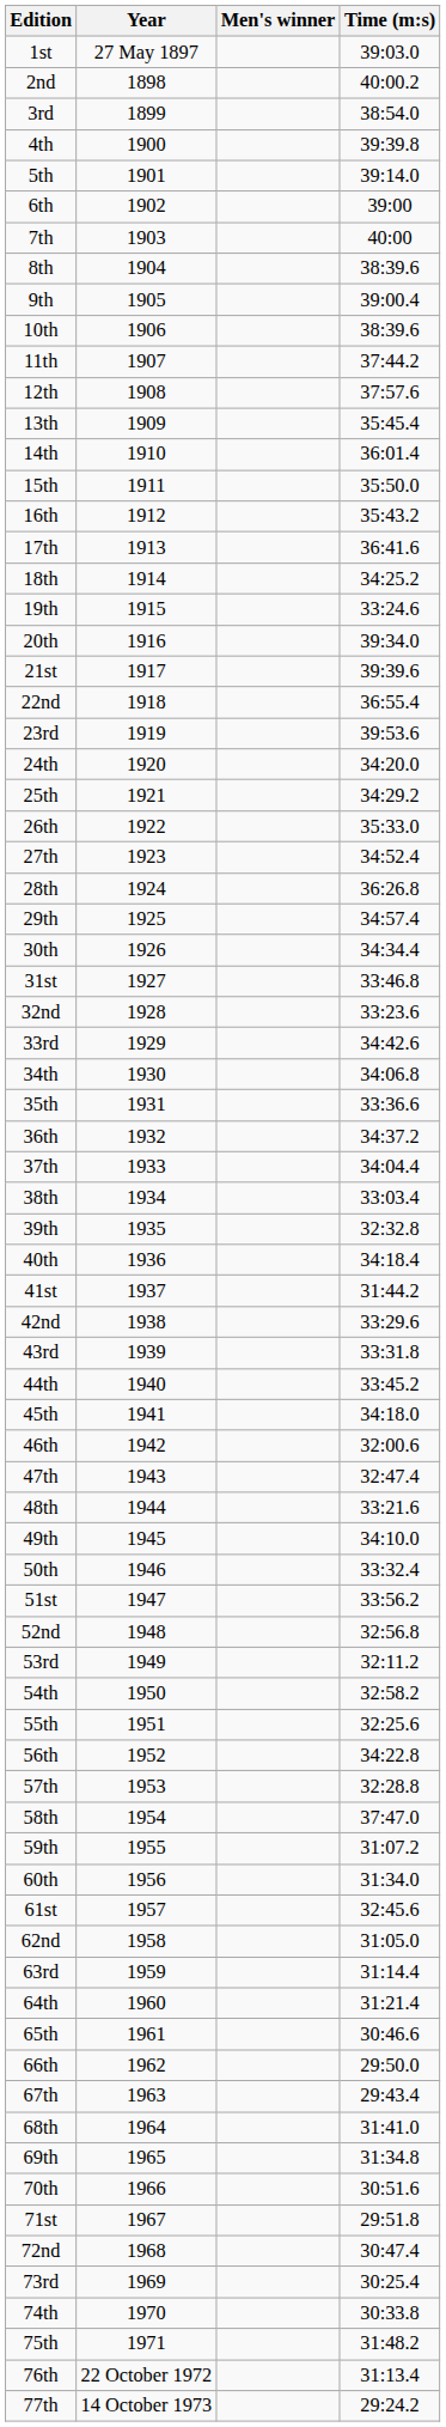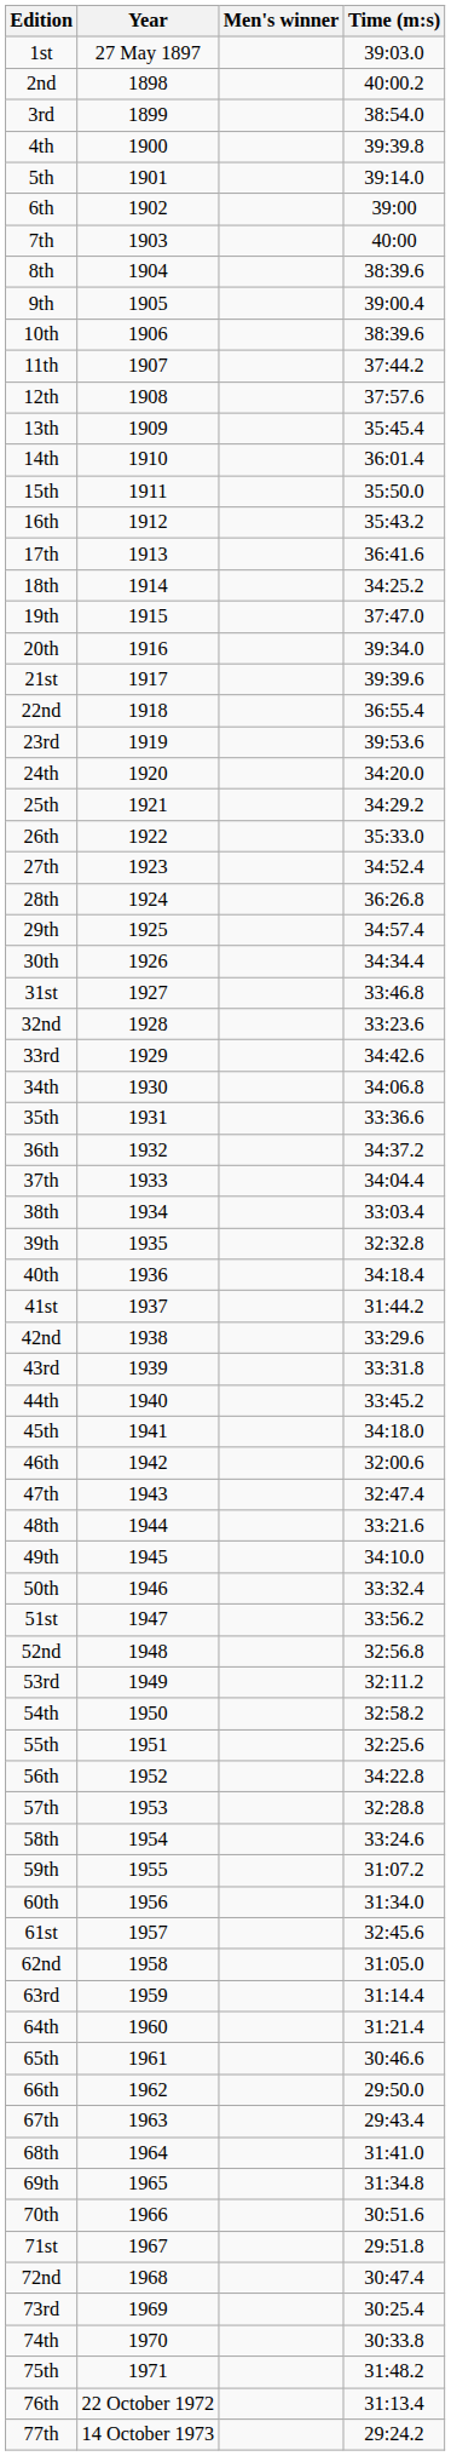19th | Time (m:s): 33:24.6 -> 37:47.0
58th | Time (m:s): 37:47.0 -> 33:24.6
